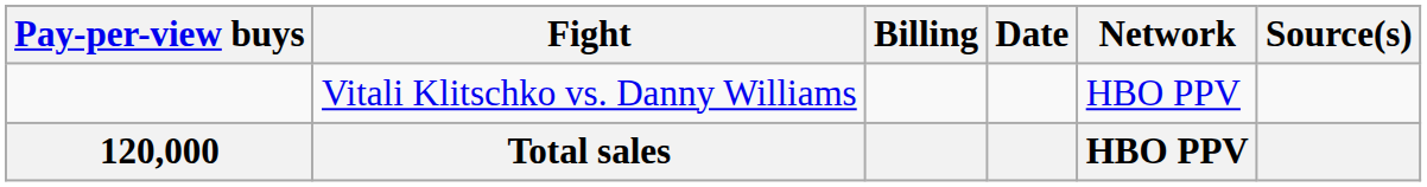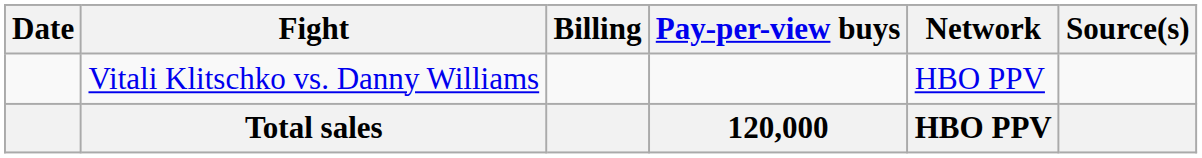columns swapped: Date <-> Pay-per-view buys
